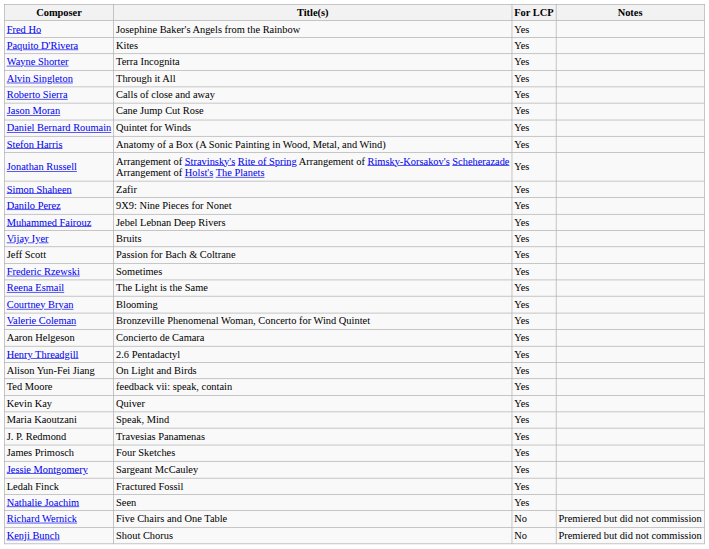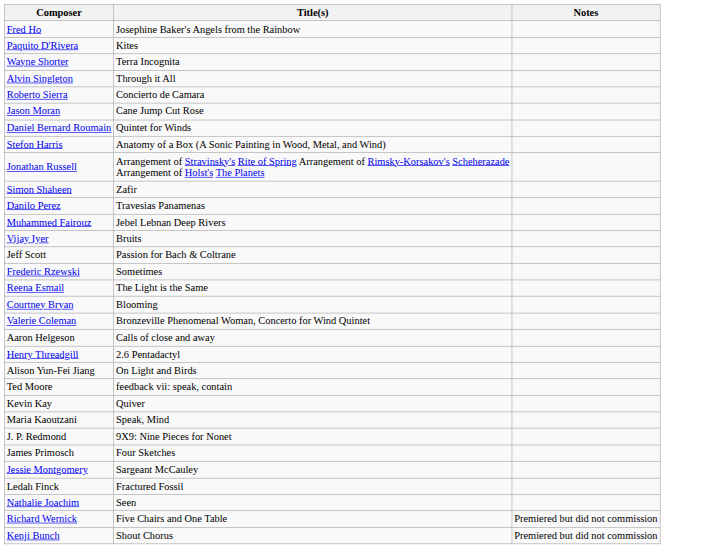- column: For LCP | Yes | Yes | Yes | Yes | Yes | Yes | Yes | Yes | Yes | Yes | Yes | Yes | Yes | Yes | Yes | Yes | Yes | Yes | Yes | Yes | Yes | Yes | Yes | Yes | Yes | Yes | Yes | Yes | Yes | No | No
Roberto Sierra | Title(s): Calls of close and away -> Concierto de Camara
Danilo Perez | Title(s): 9X9: Nine Pieces for Nonet -> Travesias Panamenas
Aaron Helgeson | Title(s): Concierto de Camara -> Calls of close and away
J. P. Redmond | Title(s): Travesias Panamenas -> 9X9: Nine Pieces for Nonet
